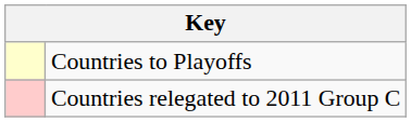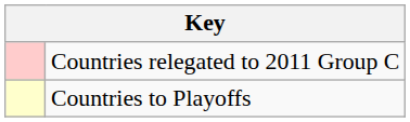rows swapped: Countries to Playoffs <-> Countries relegated to 2011 Group C
